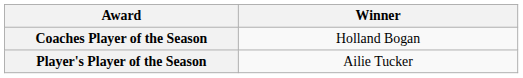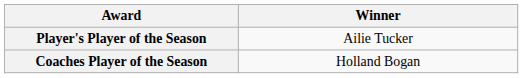rows swapped: Coaches Player of the Season <-> Player's Player of the Season
